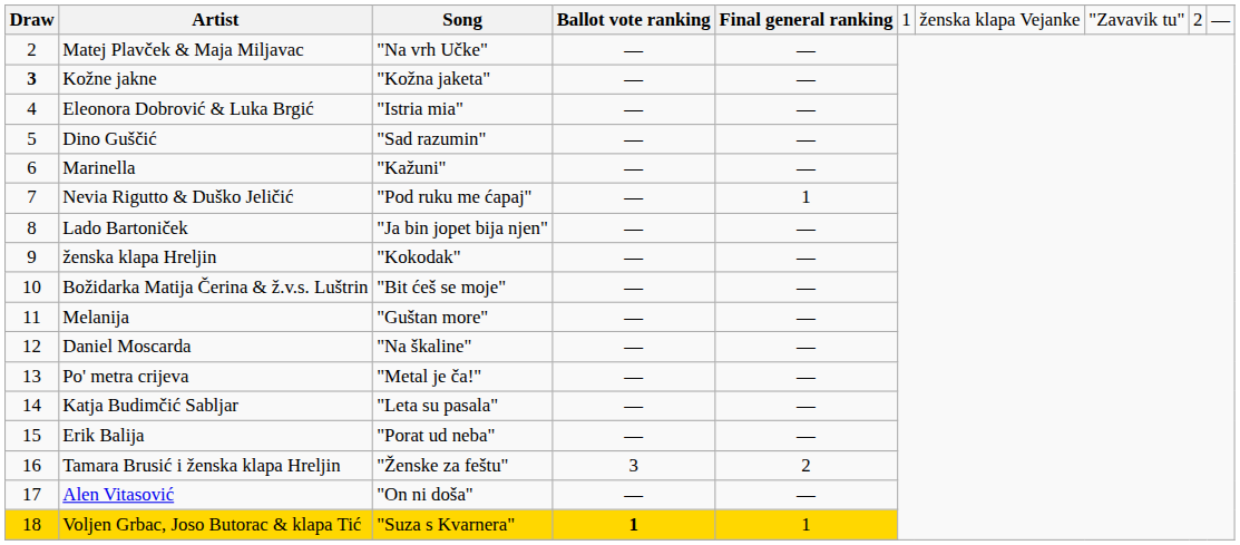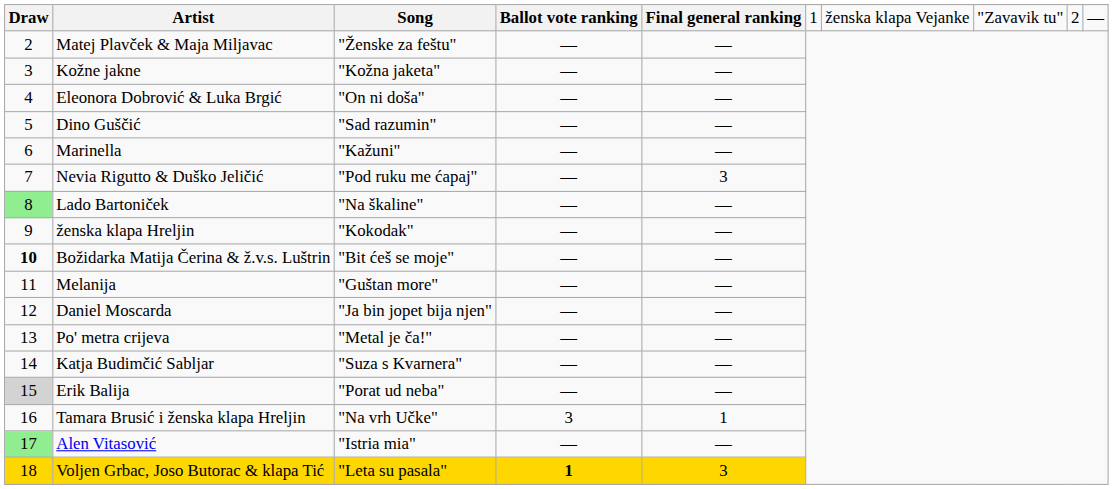Matej Plavček & Maja Miljavac | Song: "Na vrh Učke" -> "Ženske za feštu"
Kožne jakne | Draw: bold -> normal
Eleonora Dobrović & Luka Brgić | Song: "Istria mia" -> "On ni doša"
Nevia Rigutto & Duško Jeličić | Final general ranking: 1 -> 3
Lado Bartoniček | Draw: no background -> lightgreen background
Lado Bartoniček | Song: "Ja bin jopet bija njen" -> "Na škaline"
Božidarka Matija Čerina & ž.v.s. Luštrin | Draw: normal -> bold
Daniel Moscarda | Song: "Na škaline" -> "Ja bin jopet bija njen"
Katja Budimčić Sabljar | Song: "Leta su pasala" -> "Suza s Kvarnera"
Erik Balija | Draw: no background -> lightgrey background
Tamara Brusić i ženska klapa Hreljin | Song: "Ženske za feštu" -> "Na vrh Učke"
Tamara Brusić i ženska klapa Hreljin | Final general ranking: 2 -> 1
Alen Vitasović | Draw: no background -> lightgreen background
Alen Vitasović | Song: "On ni doša" -> "Istria mia"
Voljen Grbac, Joso Butorac & klapa Tić | Song: "Suza s Kvarnera" -> "Leta su pasala"
Voljen Grbac, Joso Butorac & klapa Tić | Final general ranking: 1 -> 3
